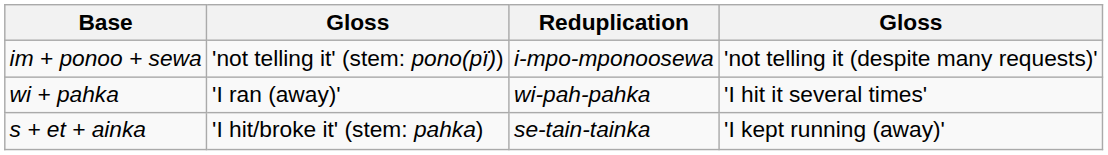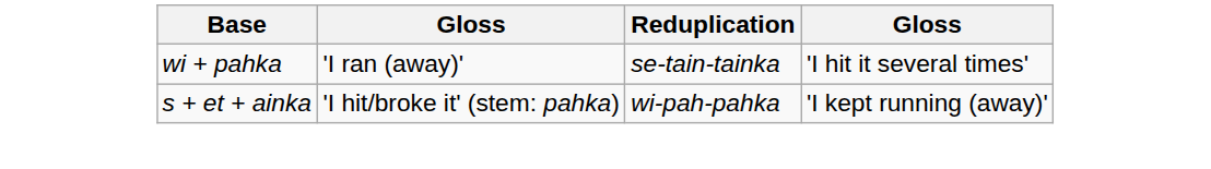- row: im + ponoo + sewa | 'not telling it' (stem: pono(pï)) | i-mpo-mponoosewa | 'not telling it (despite many requests)'
wi + pahka | Reduplication: wi-pah-pahka -> se-tain-tainka
s + et + ainka | Reduplication: se-tain-tainka -> wi-pah-pahka
